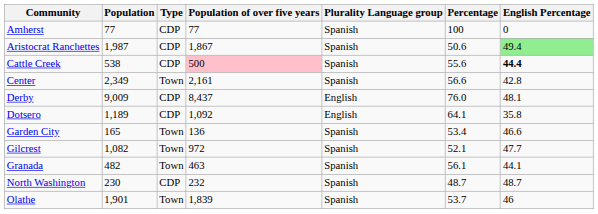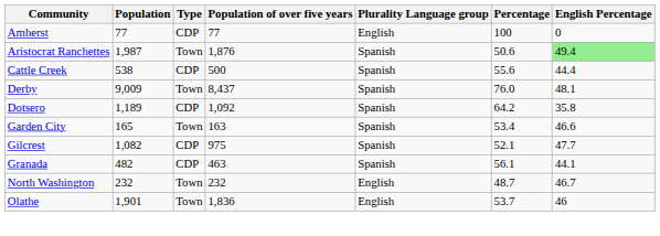Amherst | Plurality Language group: Spanish -> English
Aristocrat Ranchettes | Type: CDP -> Town
Aristocrat Ranchettes | Population of over five years: 1,867 -> 1,876
Cattle Creek | Population of over five years: pink background -> no background
Cattle Creek | English Percentage: bold -> normal
- row: Center | 2,349 | Town | 2,161 | Spanish | 56.6 | 42.8
Derby | Type: CDP -> Town
Derby | Plurality Language group: English -> Spanish
Dotsero | Plurality Language group: English -> Spanish
Dotsero | Percentage: 64.1 -> 64.2
Garden City | Population of over five years: 136 -> 163
Gilcrest | Type: Town -> CDP
Gilcrest | Population of over five years: 972 -> 975
Granada | Type: Town -> CDP
North Washington | Population: 230 -> 232
North Washington | Type: CDP -> Town
North Washington | Plurality Language group: Spanish -> English
North Washington | English Percentage: 48.7 -> 46.7
Olathe | Population of over five years: 1,839 -> 1,836
Olathe | Plurality Language group: Spanish -> English
